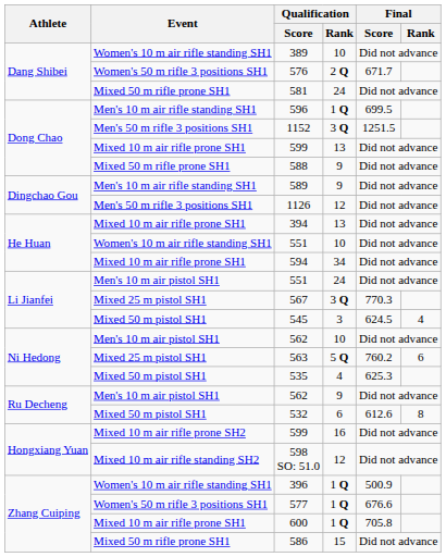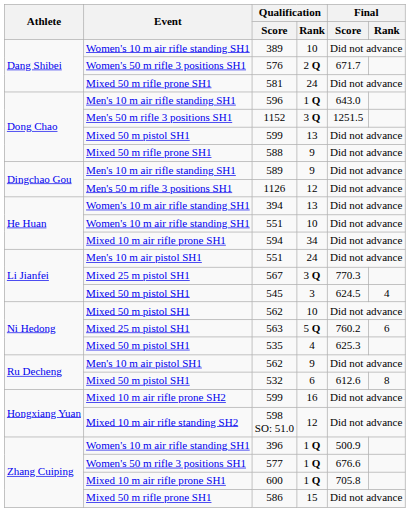596 | Final / Score: 699.5 -> 643.0
599 / 13 | Event: Mixed 10 m air rifle prone SH1 -> Mixed 50 m pistol SH1
394 | Event: Mixed 10 m air rifle prone SH1 -> Women's 10 m air rifle standing SH1
562 / 10 | Event: Men's 10 m air pistol SH1 -> Mixed 50 m pistol SH1
